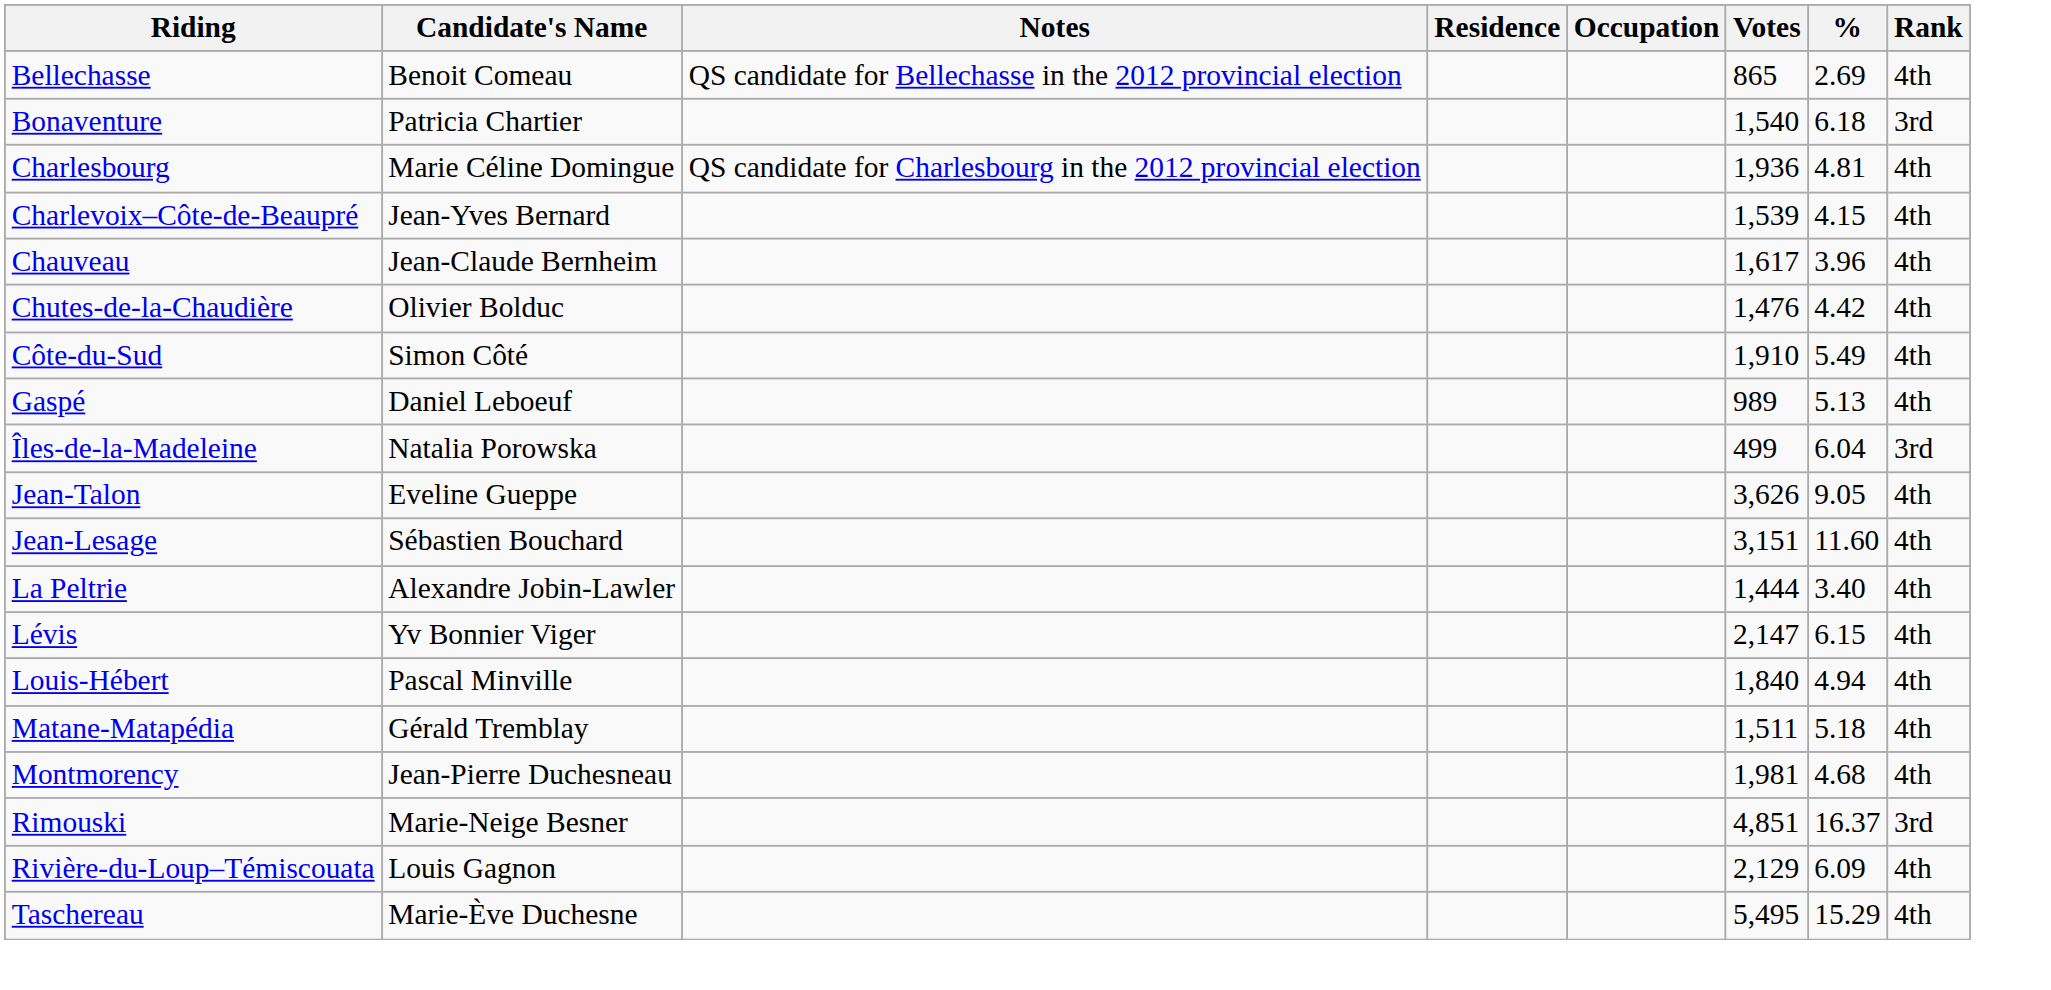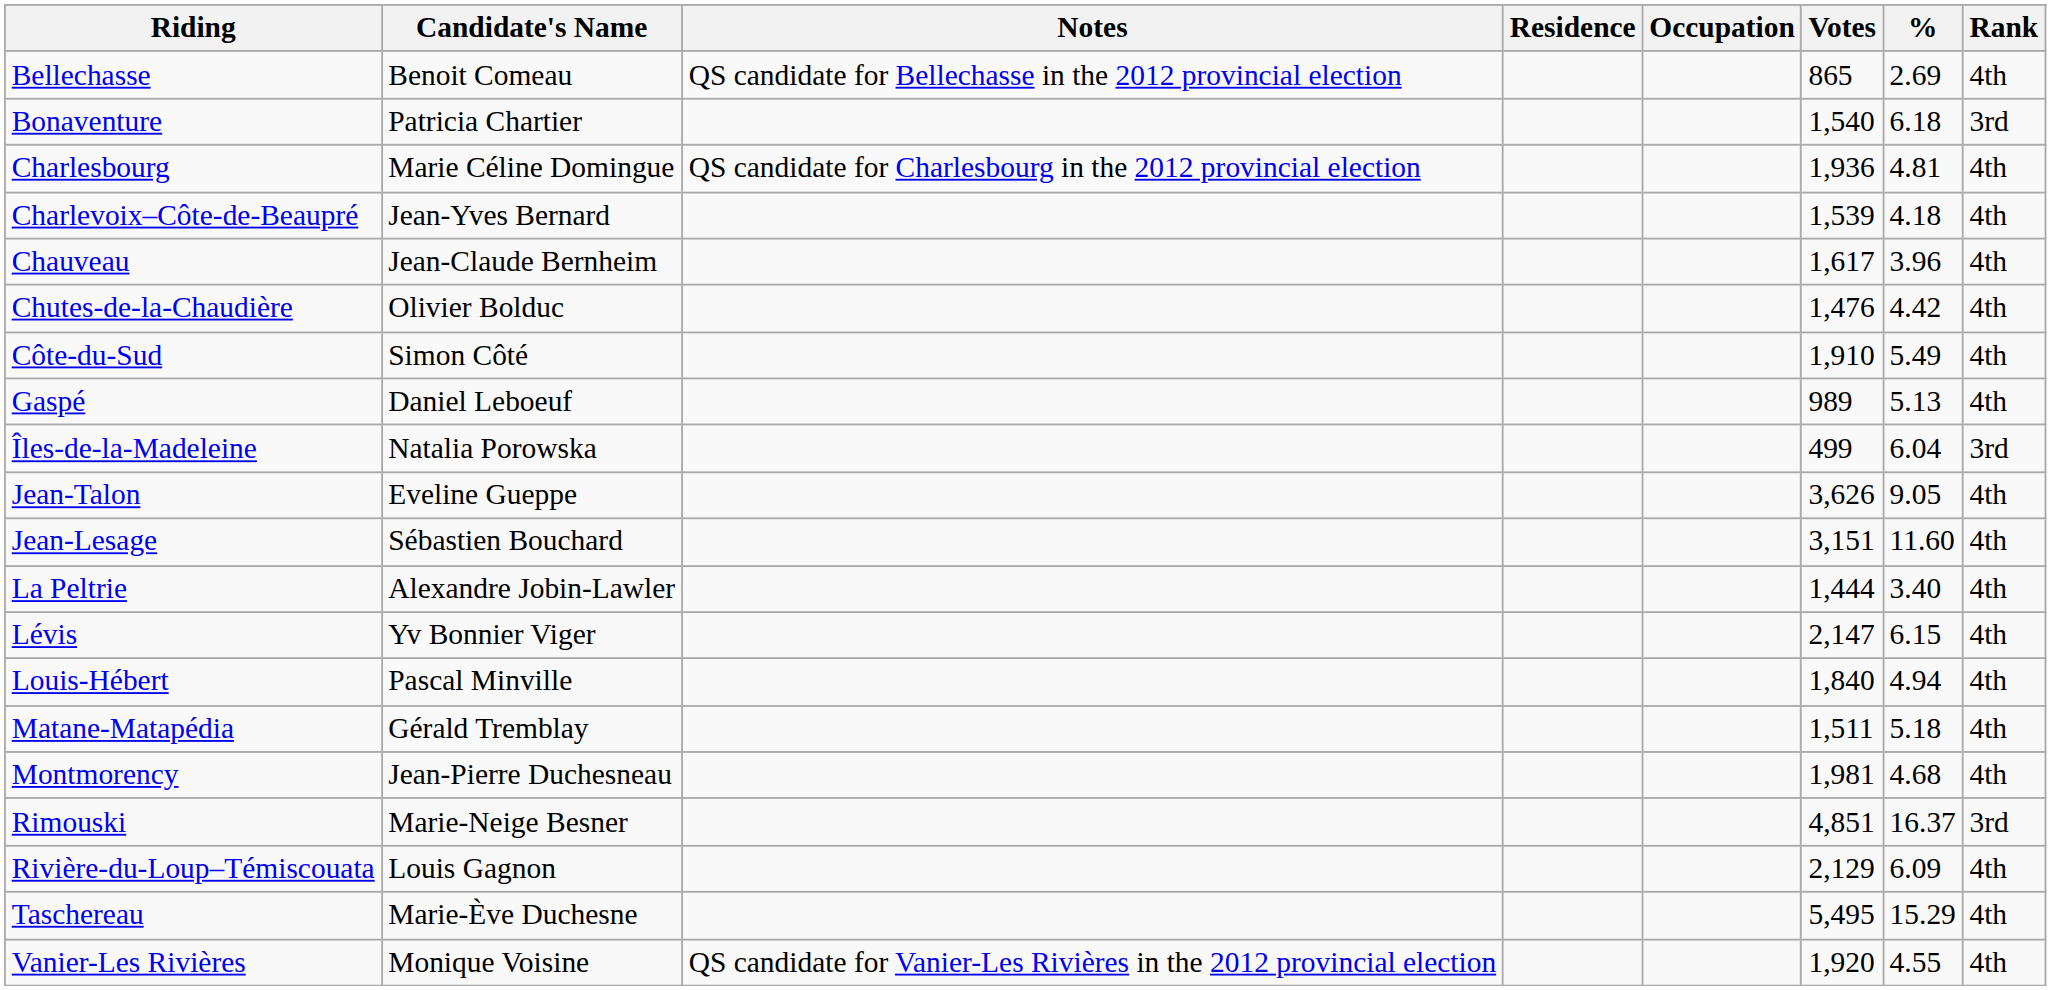Charlevoix–Côte-de-Beaupré | %: 4.15 -> 4.18
+ row: Vanier-Les Rivières | Monique Voisine | QS candidate for Vanier-Les Rivières in the 2012 provincial election | 1,920 | 4.55 | 4th
